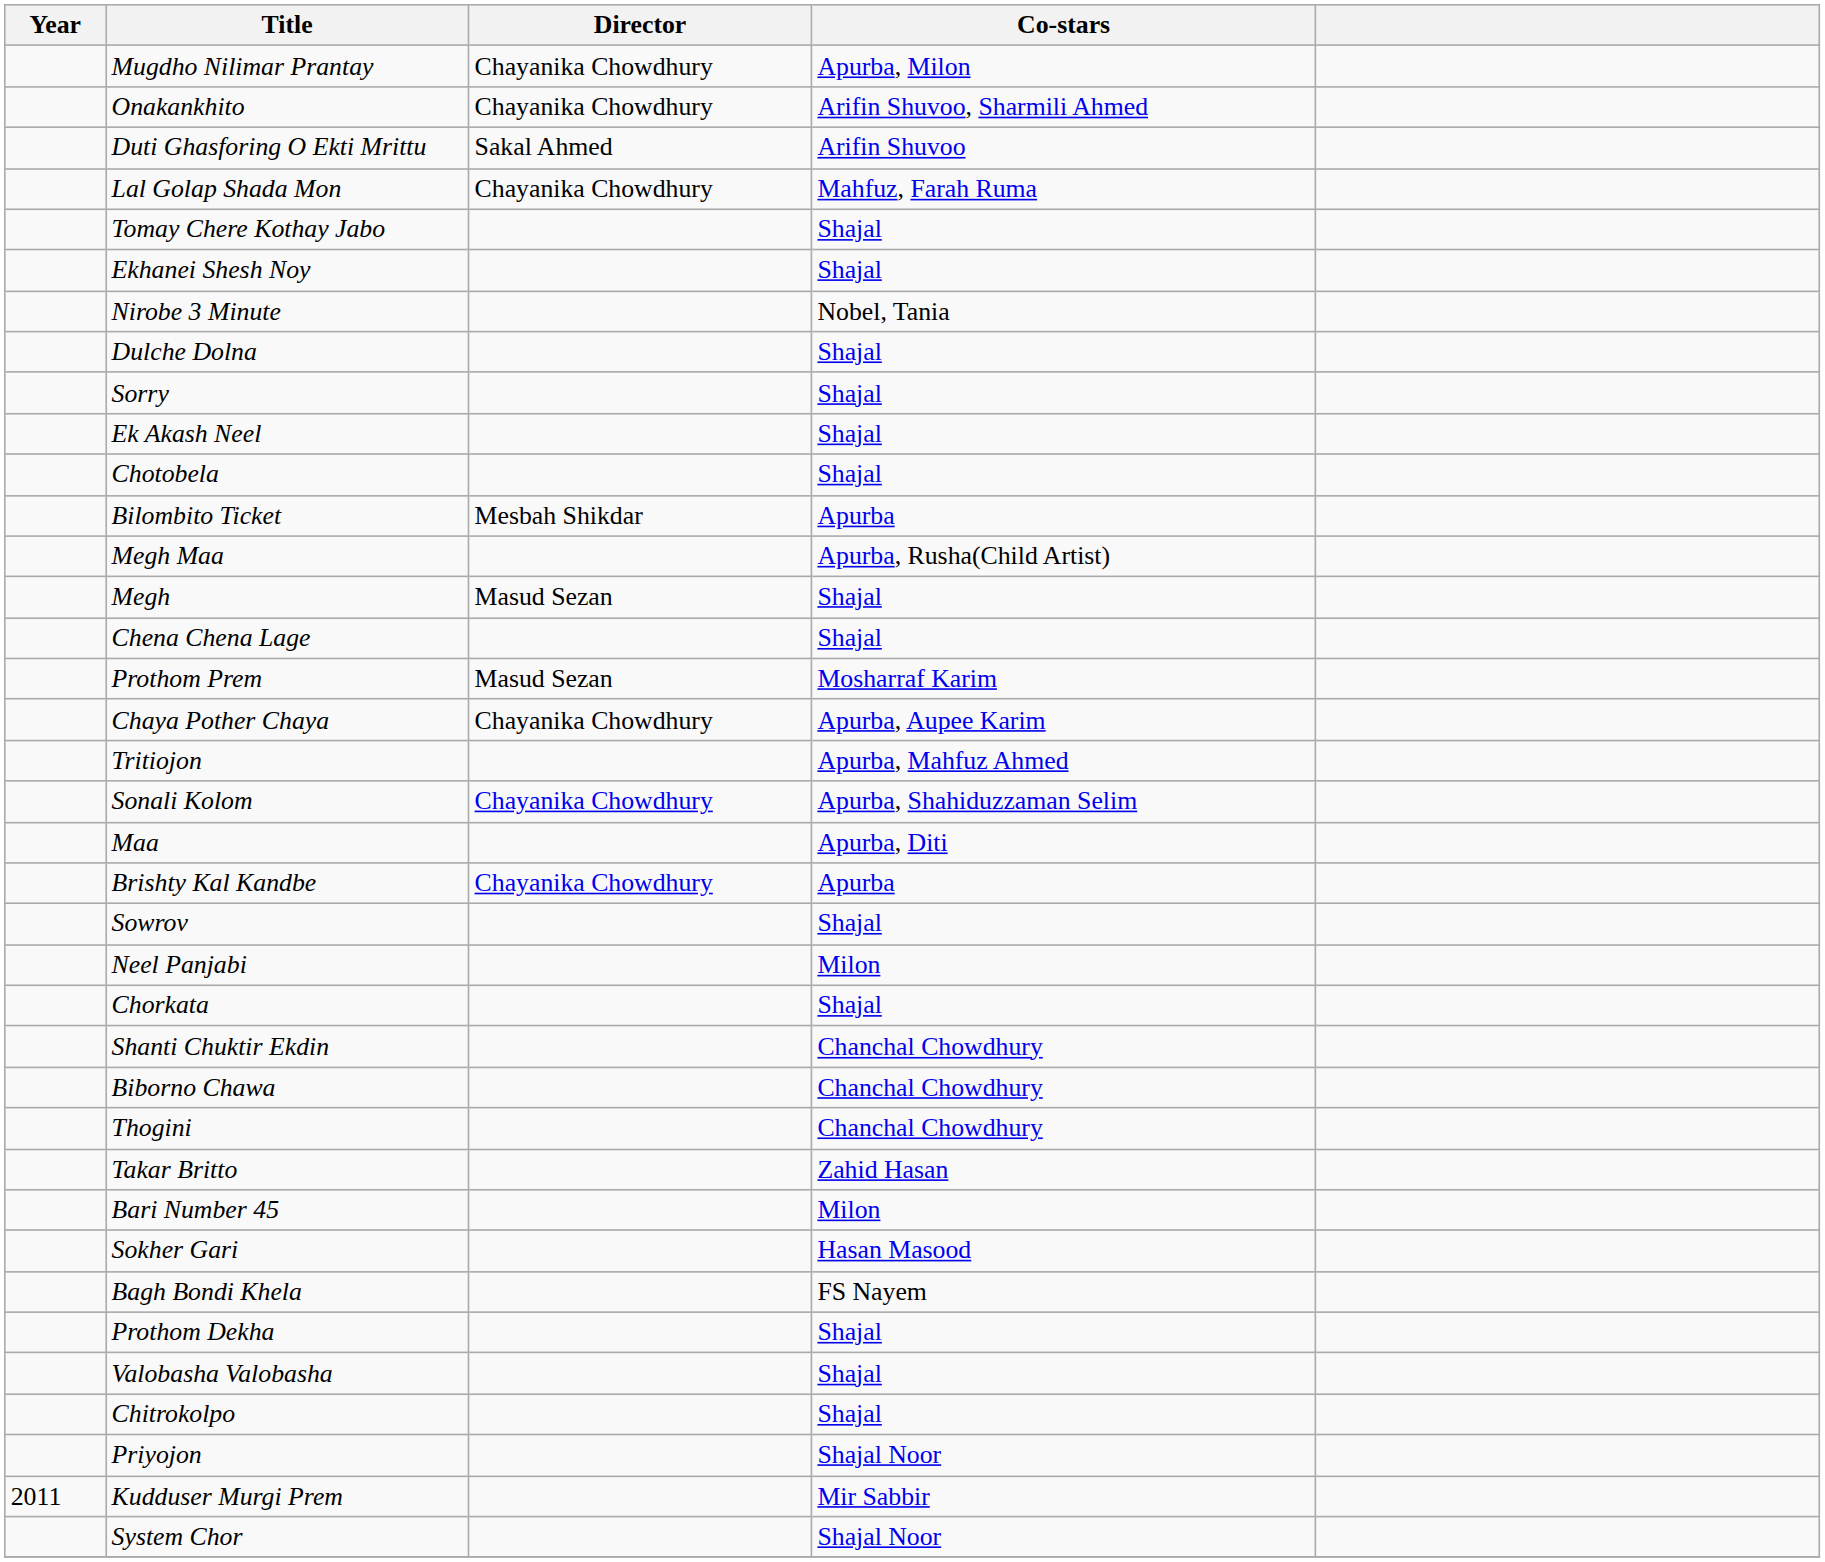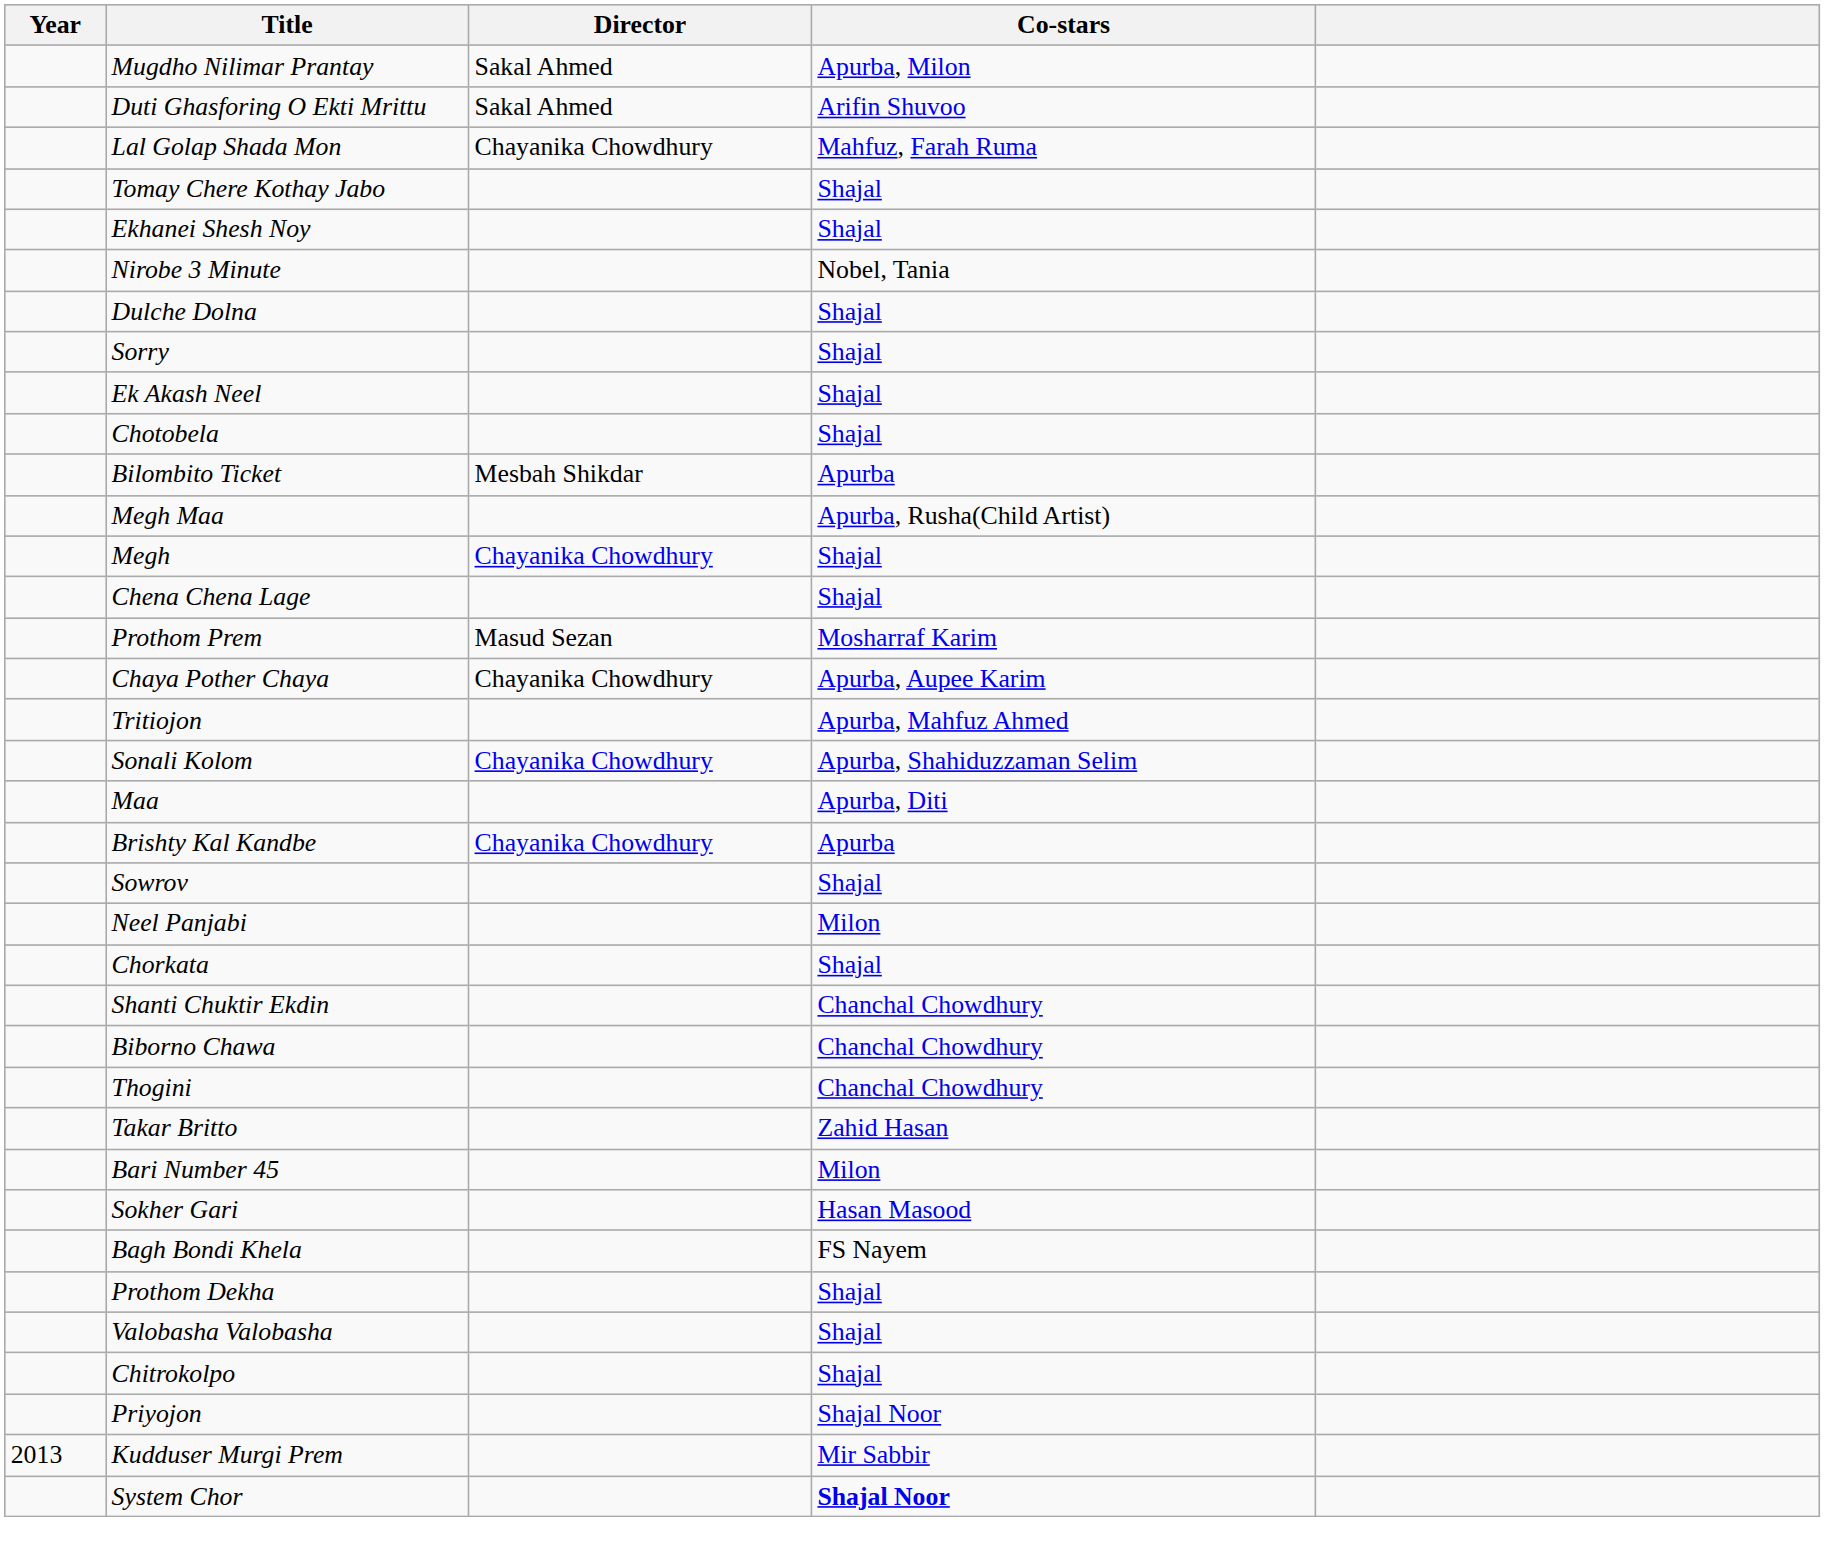Mugdho Nilimar Prantay | Director: Chayanika Chowdhury -> Sakal Ahmed
- row: Onakankhito | Chayanika Chowdhury | Arifin Shuvoo, Sharmili Ahmed
Megh | Director: Masud Sezan -> Chayanika Chowdhury
Kudduser Murgi Prem | Year: 2011 -> 2013
System Chor | Co-stars: normal -> bold
